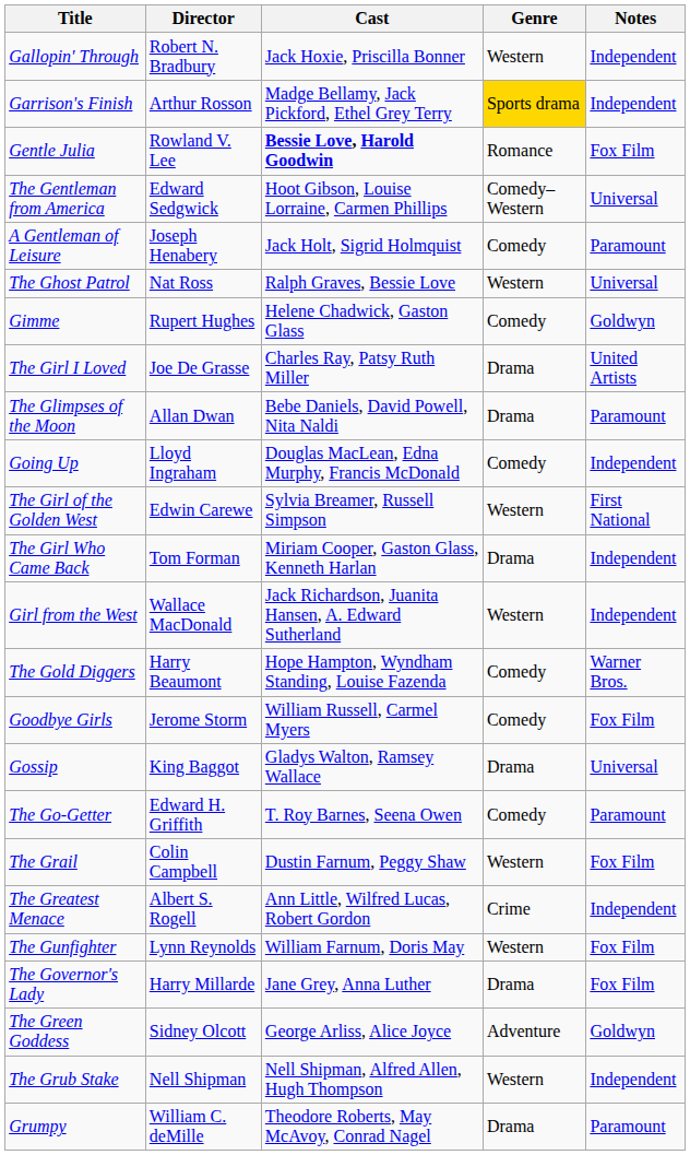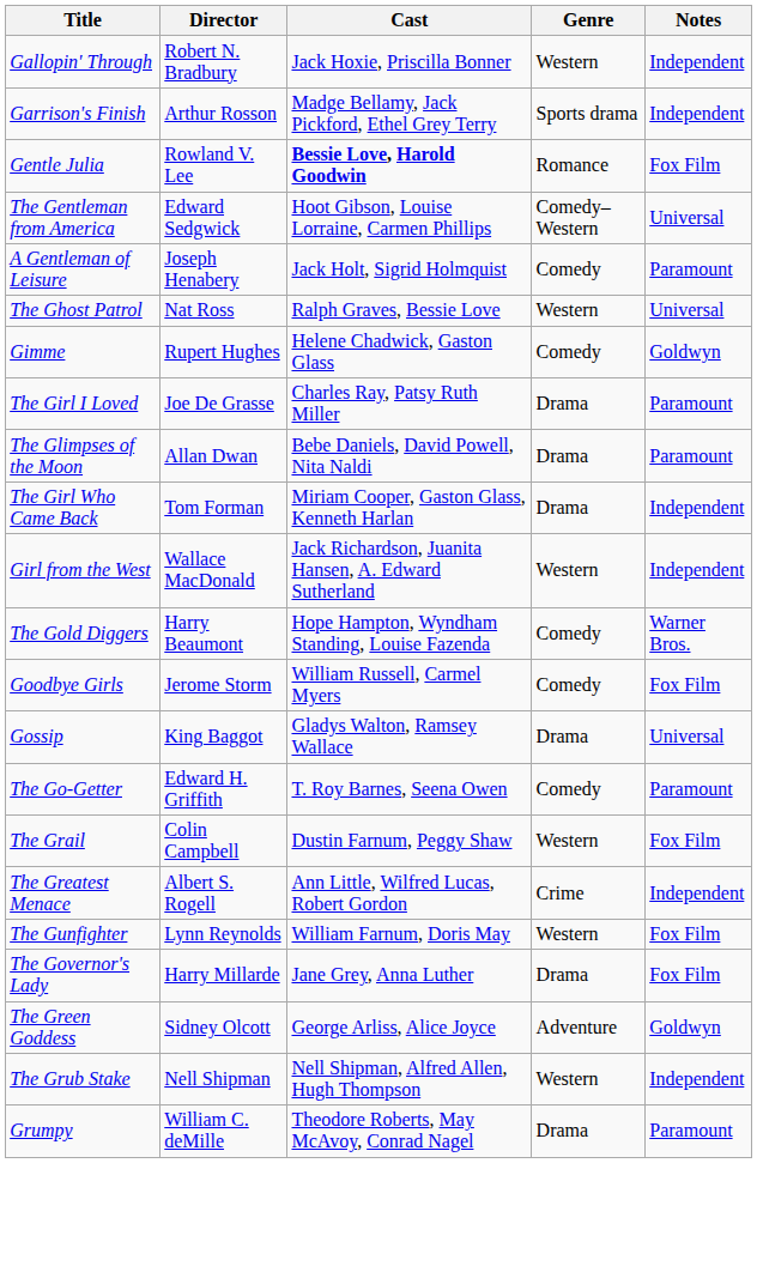Garrison's Finish | Genre: gold background -> no background
The Girl I Loved | Notes: United Artists -> Paramount
- row: Going Up | Lloyd Ingraham | Douglas MacLean, Edna Murphy, Francis McDonald | Comedy | Independent
- row: The Girl of the Golden West | Edwin Carewe | Sylvia Breamer, Russell Simpson | Western | First National
